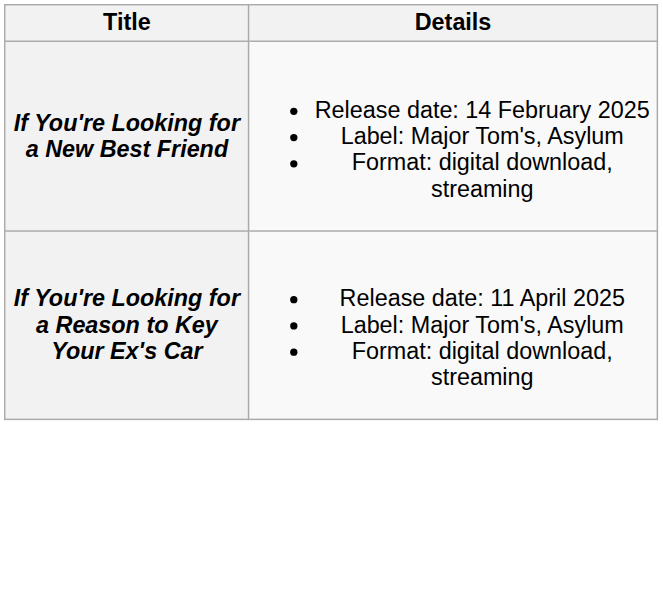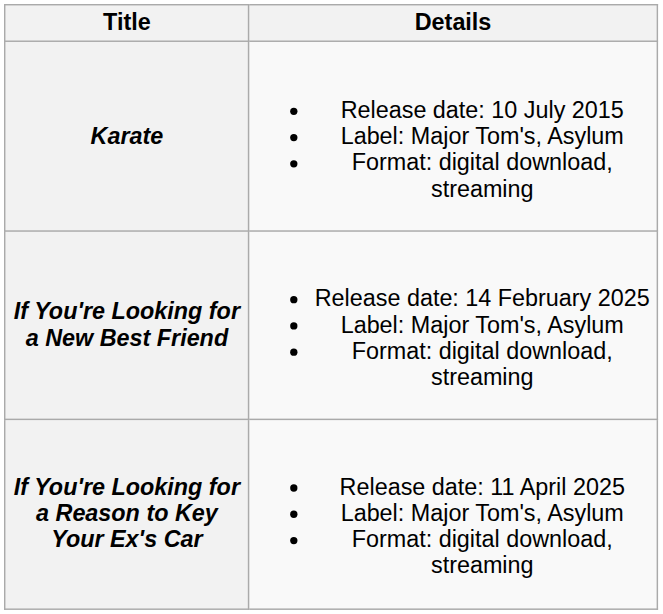+ row: Karate | Release date: 10 July 2015 Label: Major Tom's, Asylum Format: digital download, streaming
